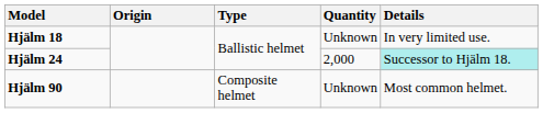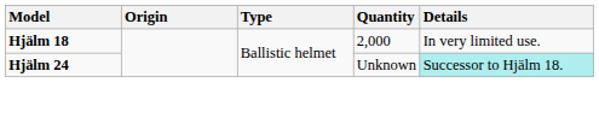Hjälm 18 | Quantity: Unknown -> 2,000
Hjälm 24 | Quantity: 2,000 -> Unknown
- row: Hjälm 90 | Composite helmet | Unknown | Most common helmet.
